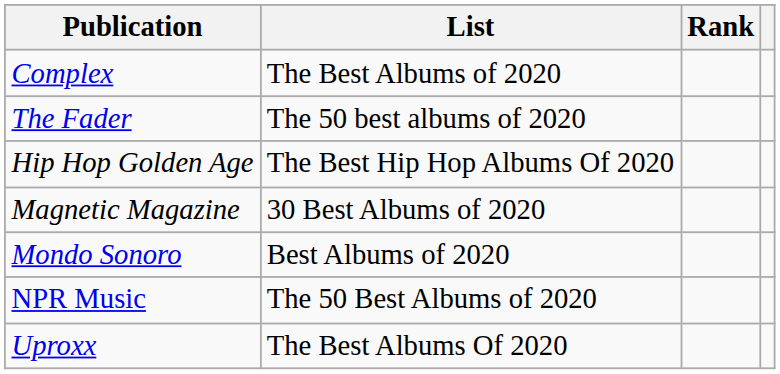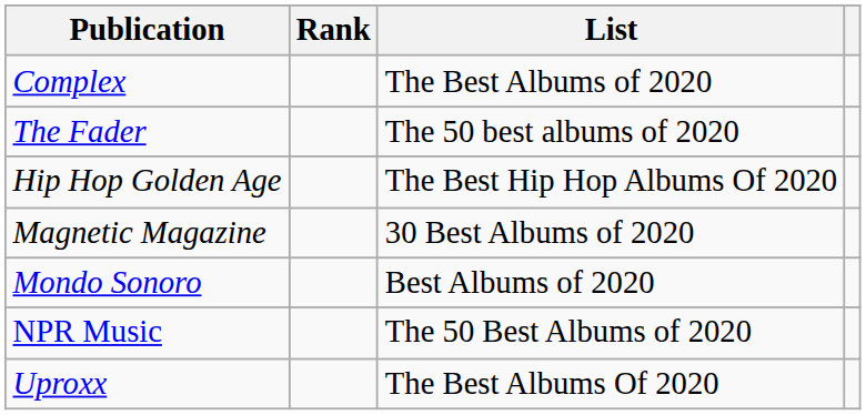columns swapped: List <-> Rank
